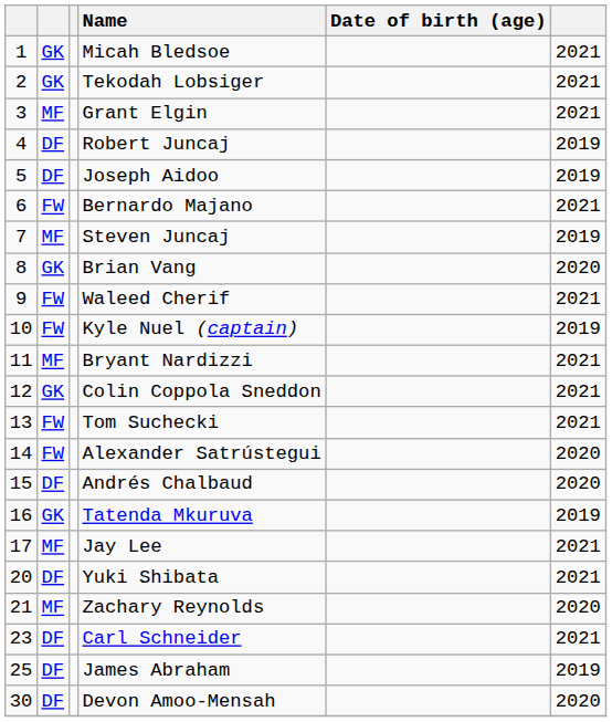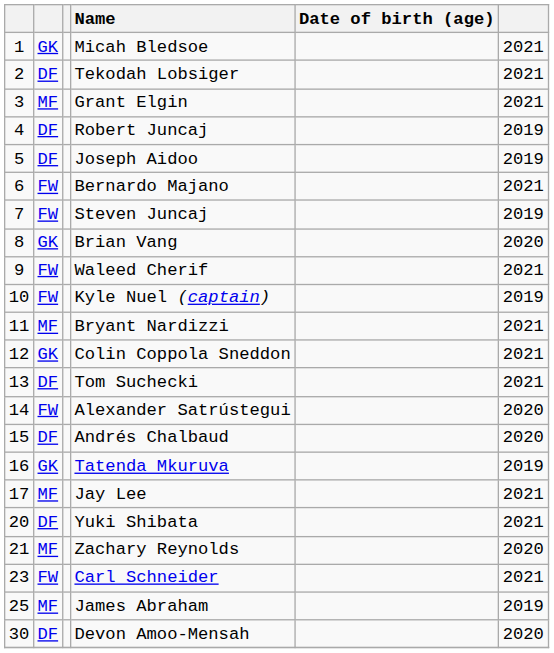Tekodah Lobsiger | column 2: GK -> DF
Steven Juncaj | column 2: MF -> FW
Tom Suchecki | column 2: FW -> DF
Carl Schneider | column 2: DF -> FW
James Abraham | column 2: DF -> MF
